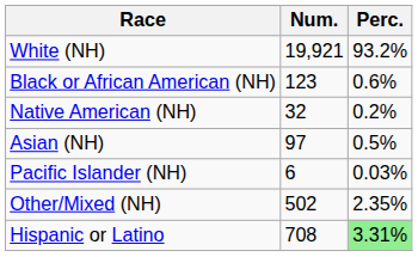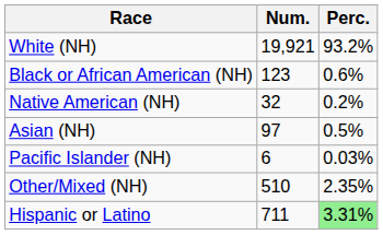Other/Mixed (NH) | Num.: 502 -> 510
Hispanic or Latino | Num.: 708 -> 711
